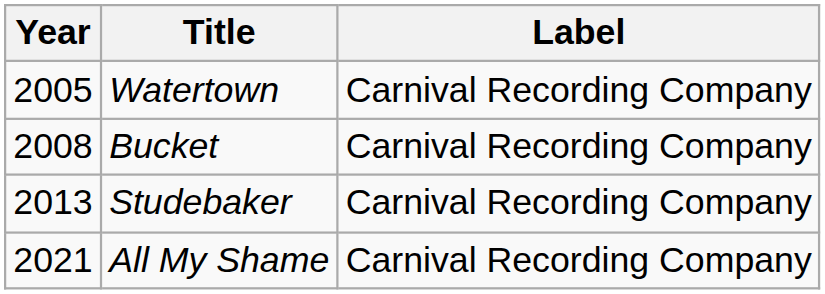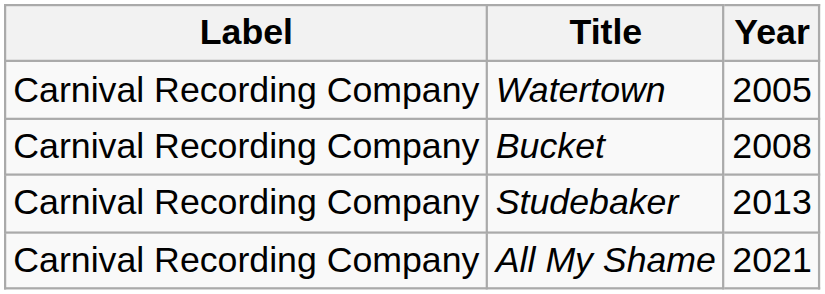columns swapped: Year <-> Label
